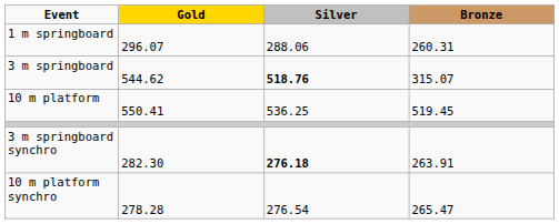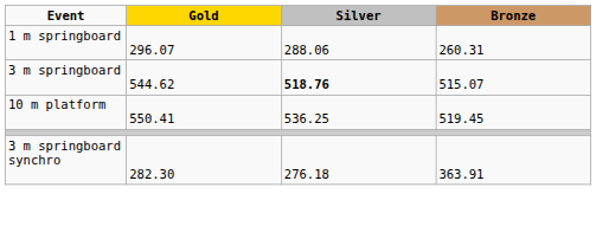3 m springboard | Bronze: 315.07 -> 515.07
3 m springboard synchro | Silver: bold -> normal
3 m springboard synchro | Bronze: 263.91 -> 363.91
- row: 10 m platform synchro | 278.28 | 276.54 | 265.47
